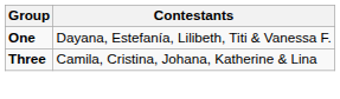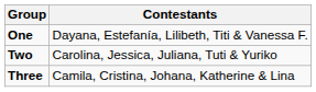+ row: Two | Carolina, Jessica, Juliana, Tuti & Yuriko
